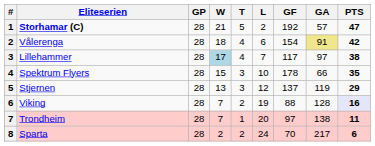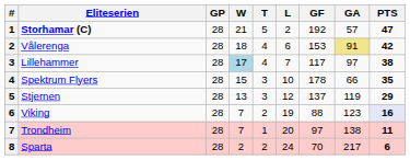Vålerenga | GF: 154 -> 153
Viking | GA: 128 -> 123
